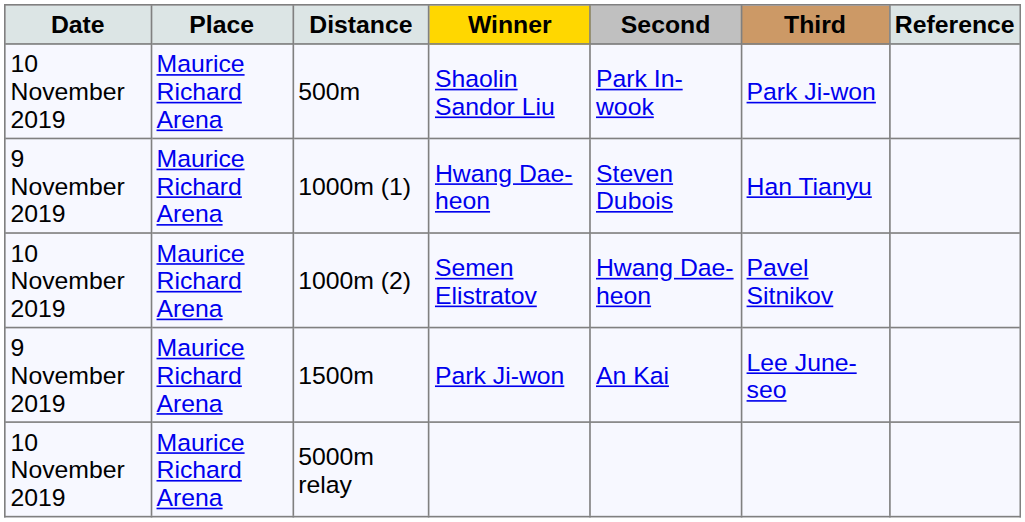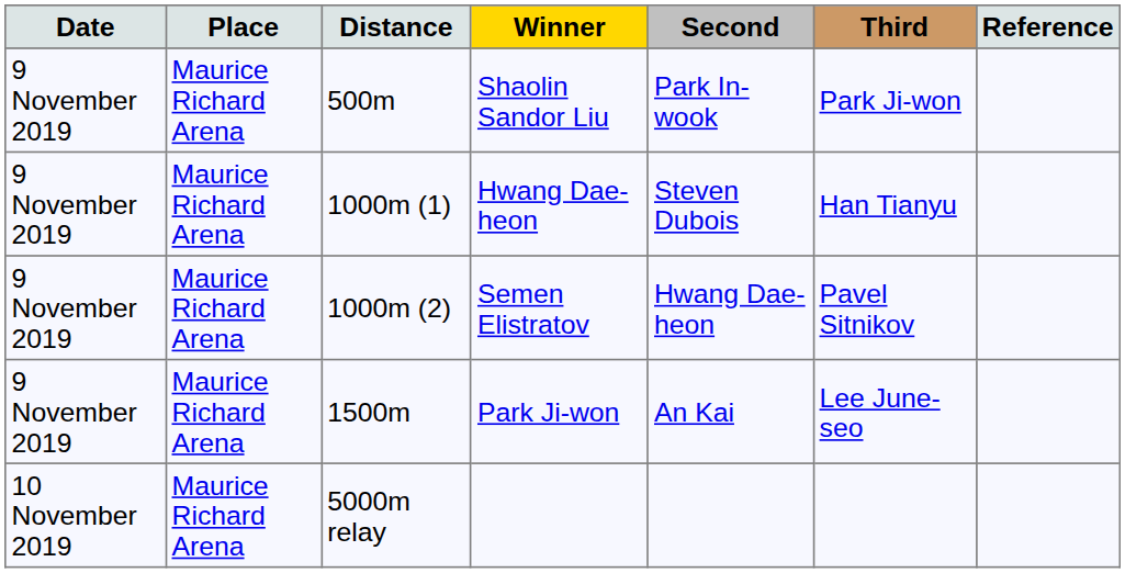Shaolin Sandor Liu | Date: 10 November 2019 -> 9 November 2019
Semen Elistratov | Date: 10 November 2019 -> 9 November 2019
